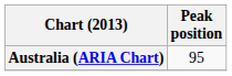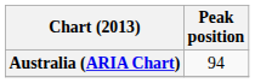Australia (ARIA Chart) | Peak position: 95 -> 94
